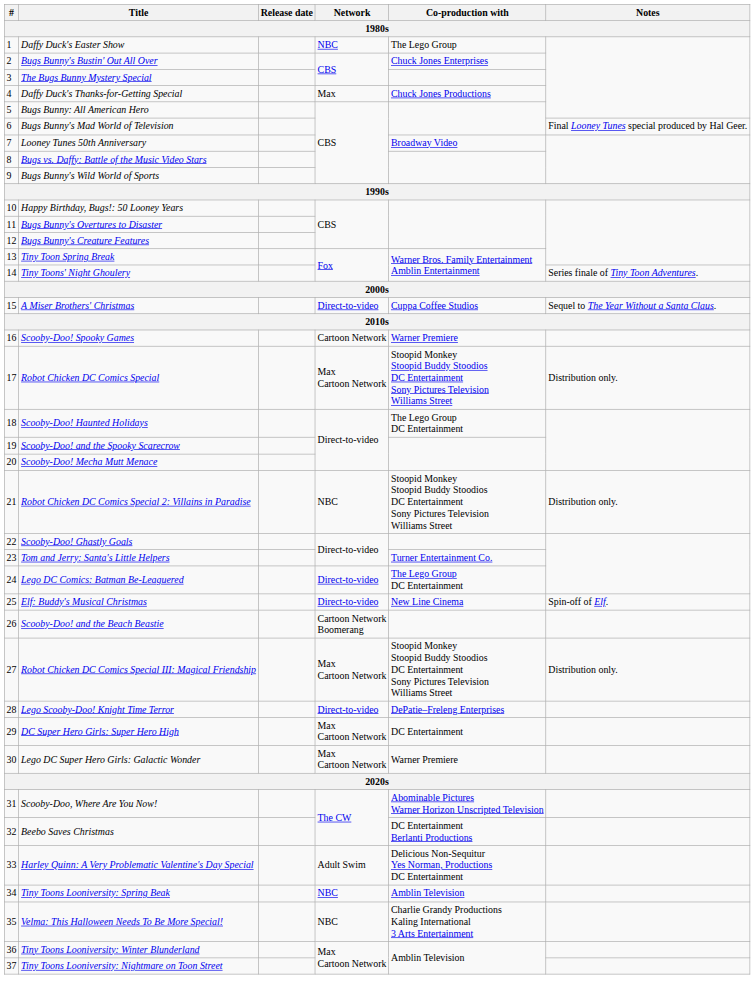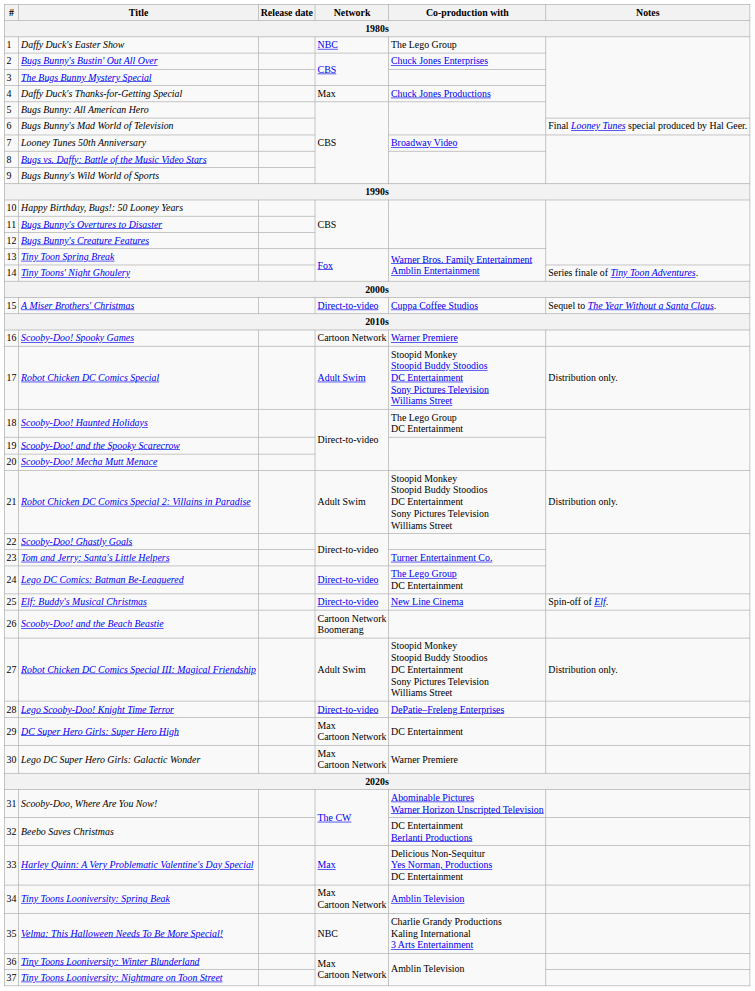Robot Chicken DC Comics Special | Network: Max Cartoon Network -> Adult Swim
Robot Chicken DC Comics Special 2: Villains in Paradise | Network: NBC -> Adult Swim
Robot Chicken DC Comics Special III: Magical Friendship | Network: Max Cartoon Network -> Adult Swim
Harley Quinn: A Very Problematic Valentine's Day Special | Network: Adult Swim -> Max
Tiny Toons Looniversity: Spring Beak | Network: NBC -> Max Cartoon Network
